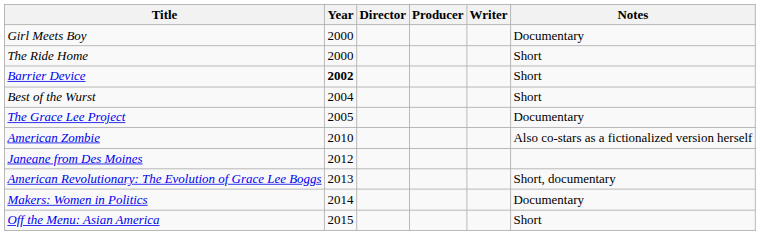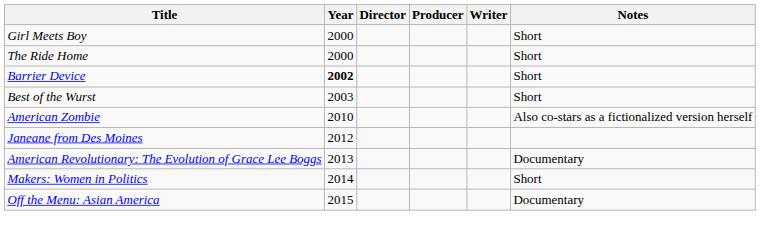Girl Meets Boy | Notes: Documentary -> Short
Best of the Wurst | Year: 2004 -> 2003
- row: The Grace Lee Project | 2005 | Documentary
American Revolutionary: The Evolution of Grace Lee Boggs | Notes: Short, documentary -> Documentary
Makers: Women in Politics | Notes: Documentary -> Short
Off the Menu: Asian America | Notes: Short -> Documentary
